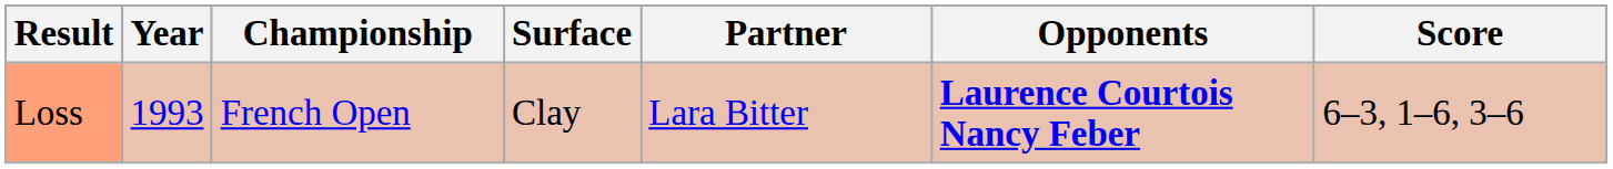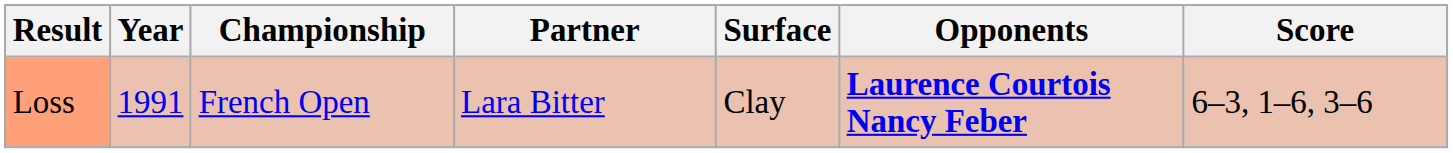columns swapped: Surface <-> Partner
Loss | Year: 1993 -> 1991
